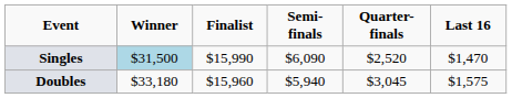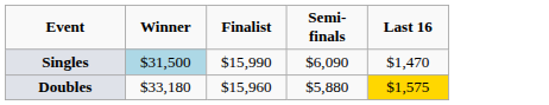- column: Quarter-finals | $2,520 | $3,045
Doubles | Semi-finals: $5,940 -> $5,880
Doubles | Last 16: no background -> gold background
